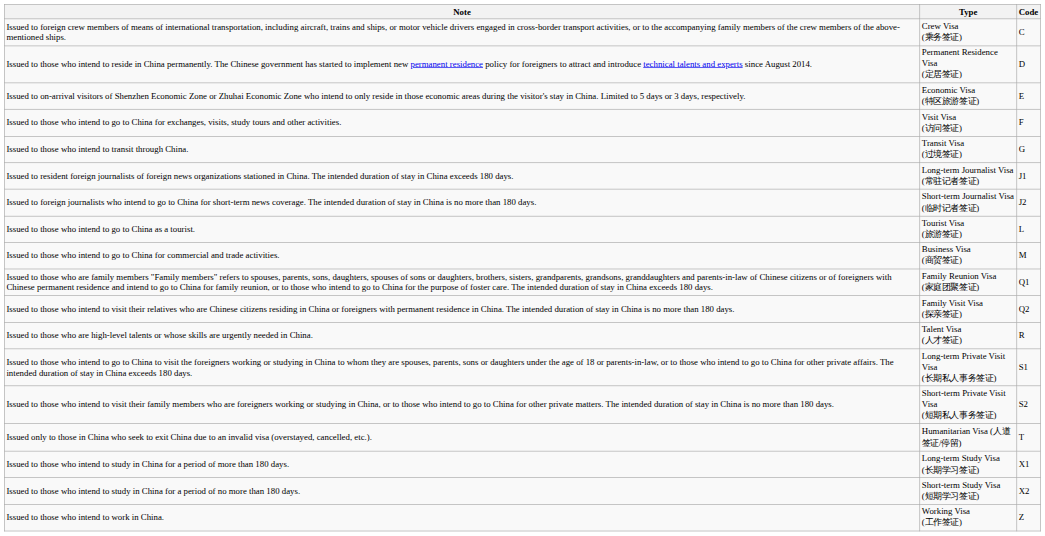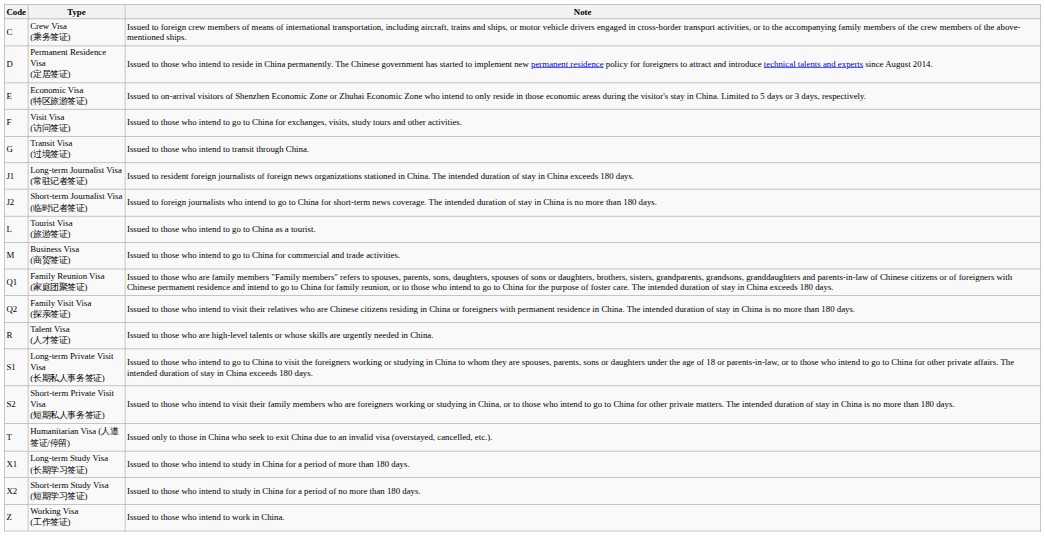columns swapped: Code <-> Note
